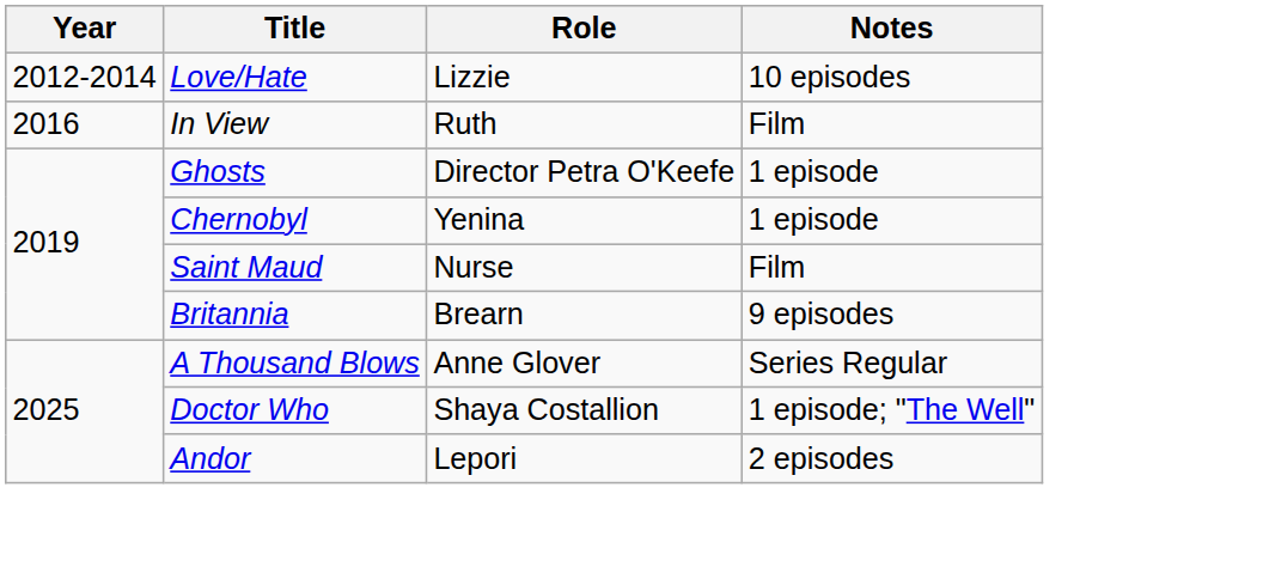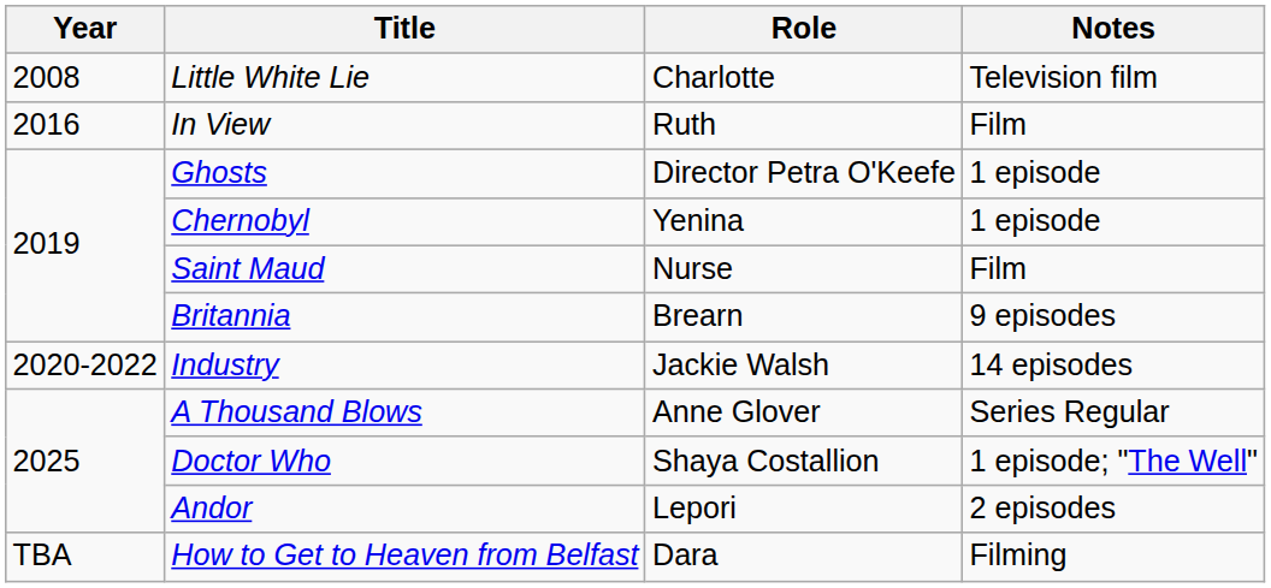+ row: 2008 | Little White Lie | Charlotte | Television film
- row: 2012-2014 | Love/Hate | Lizzie | 10 episodes
+ row: 2020-2022 | Industry | Jackie Walsh | 14 episodes
+ row: TBA | How to Get to Heaven from Belfast | Dara | Filming
